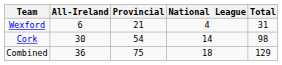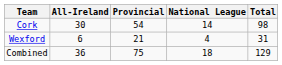rows swapped: Cork <-> Wexford
